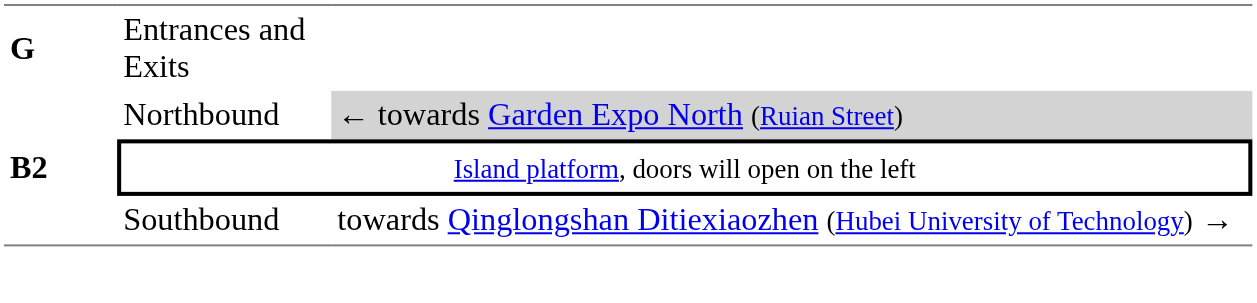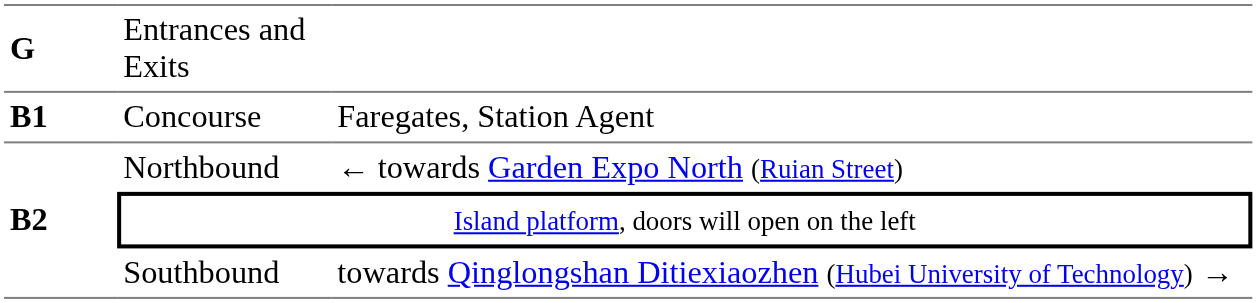+ row: B1 | Concourse | Faregates, Station Agent
Northbound | column 3: lightgrey background -> no background
